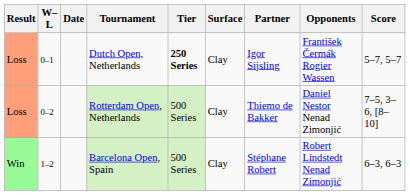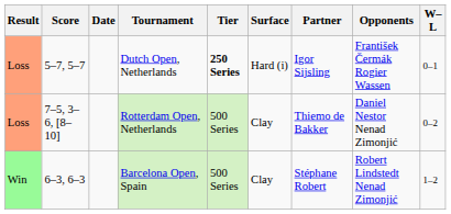columns swapped: W–L <-> Score
Dutch Open, Netherlands | Surface: Clay -> Hard (i)
